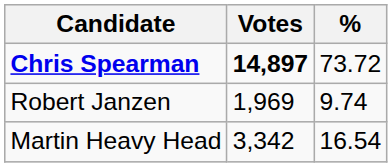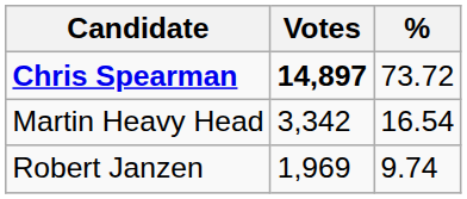rows swapped: Martin Heavy Head <-> Robert Janzen
